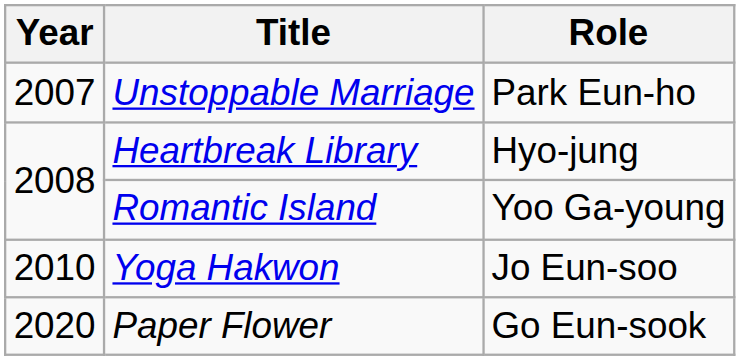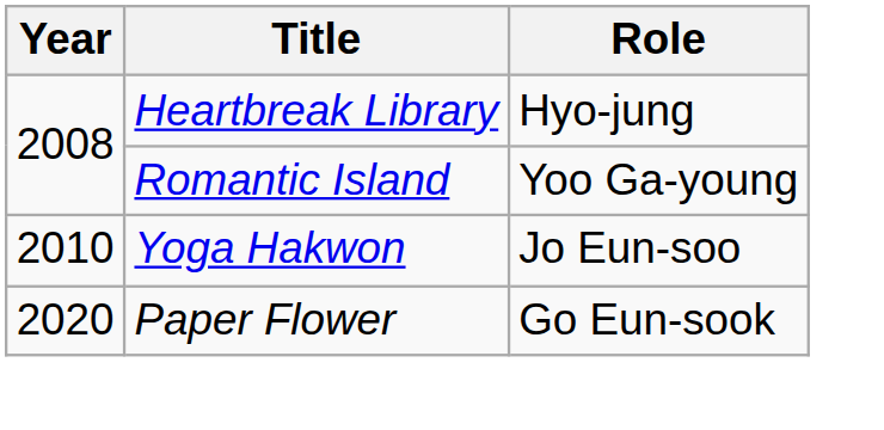- row: 2007 | Unstoppable Marriage | Park Eun-ho
